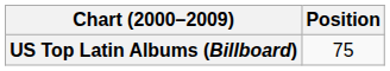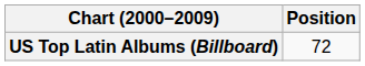US Top Latin Albums (Billboard) | Position: 75 -> 72
